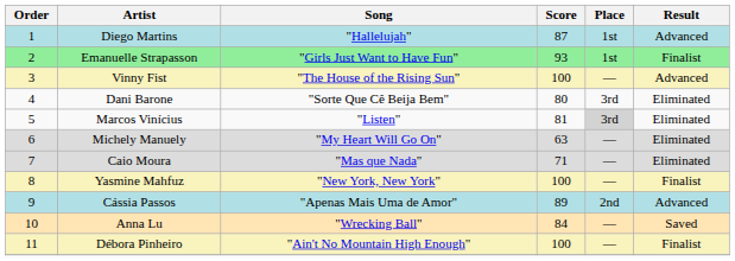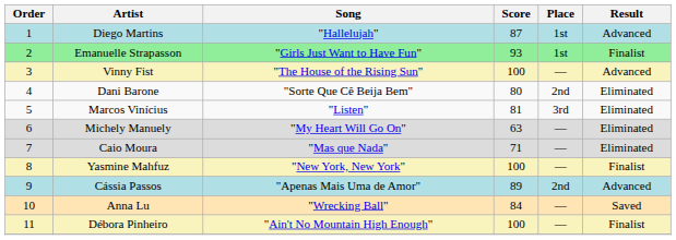Dani Barone | Place: 3rd -> 2nd
Marcos Vinícius | Place: lightgrey background -> no background
